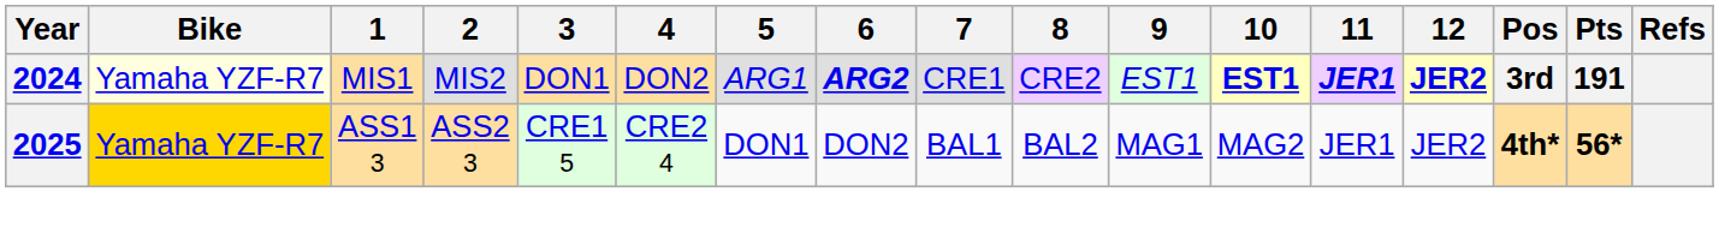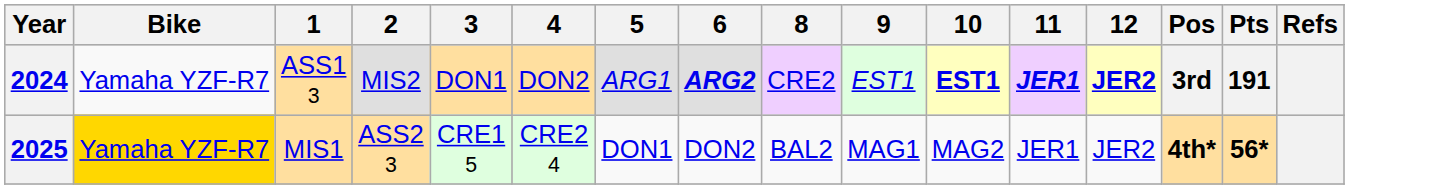- column: 7 | CRE1 | BAL1
2024 | Bike: lightyellow background -> no background
2024 | 1: MIS1 -> ASS1 3
2025 | 1: ASS1 3 -> MIS1
